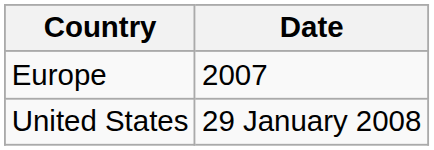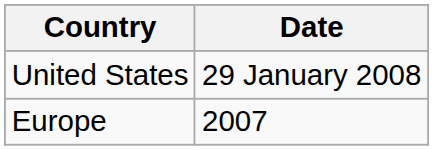rows swapped: Europe <-> United States
